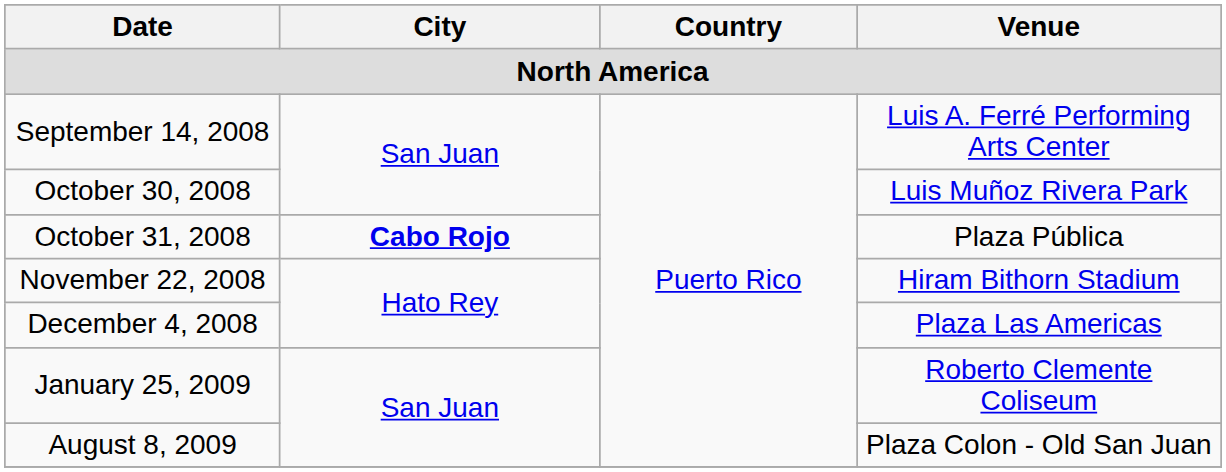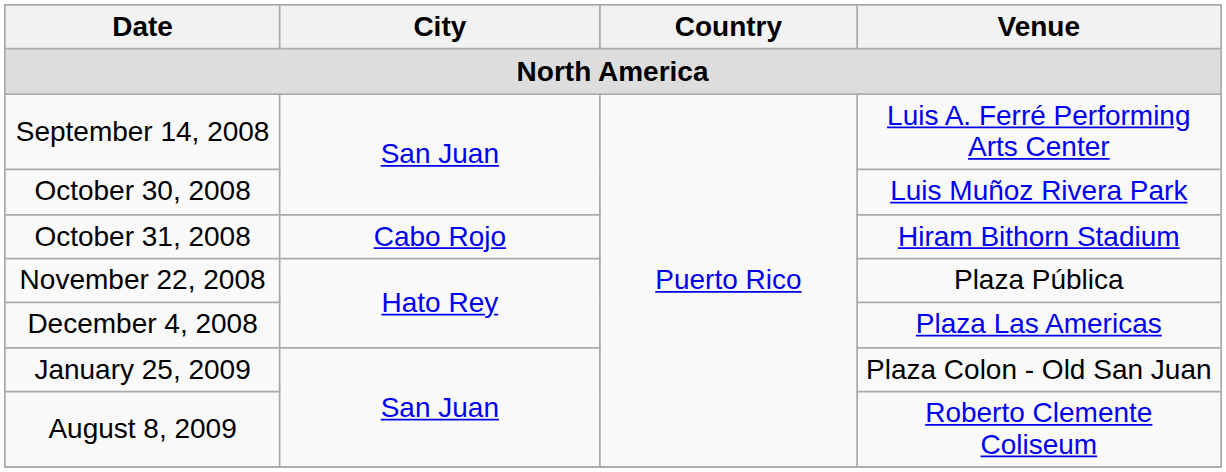October 31, 2008 | City: bold -> normal
October 31, 2008 | Venue: Plaza Pública -> Hiram Bithorn Stadium
November 22, 2008 | Venue: Hiram Bithorn Stadium -> Plaza Pública
January 25, 2009 | Venue: Roberto Clemente Coliseum -> Plaza Colon - Old San Juan
August 8, 2009 | Venue: Plaza Colon - Old San Juan -> Roberto Clemente Coliseum
